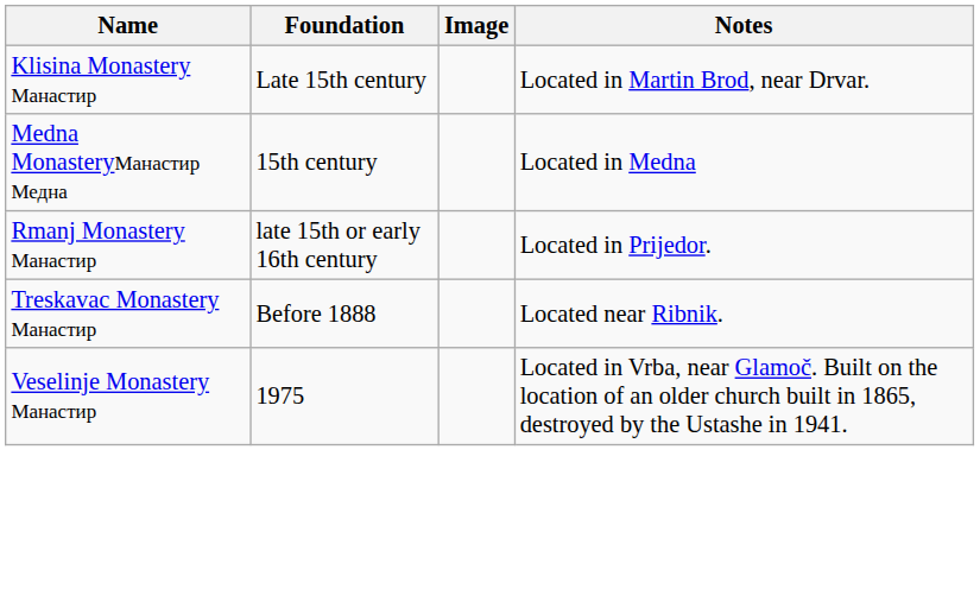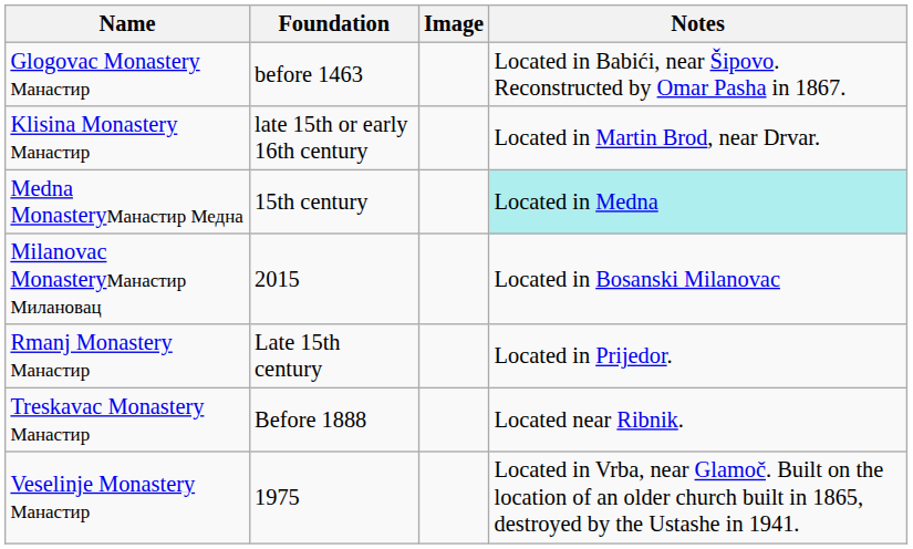+ row: Glogovac Monastery Манастир | before 1463 | Located in Babići, near Šipovo. Reconstructed by Omar Pasha in 1867.
Klisina Monastery Манастир | Foundation: Late 15th century -> late 15th or early 16th century
Medna MonasteryМанастир Медна | Notes: no background -> paleturquoise background
+ row: Milanovac MonasteryМанастир Милановац | 2015 | Located in Bosanski Milanovac
Rmanj Monastery Манастир | Foundation: late 15th or early 16th century -> Late 15th century
